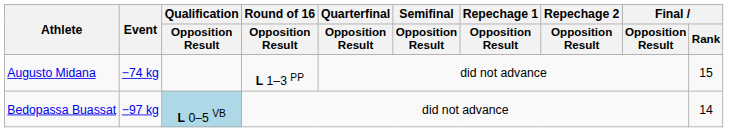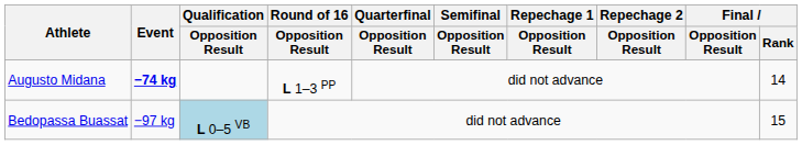Augusto Midana | Event: normal -> bold
Augusto Midana | Final / Rank: 15 -> 14
Bedopassa Buassat | Final / Rank: 14 -> 15
